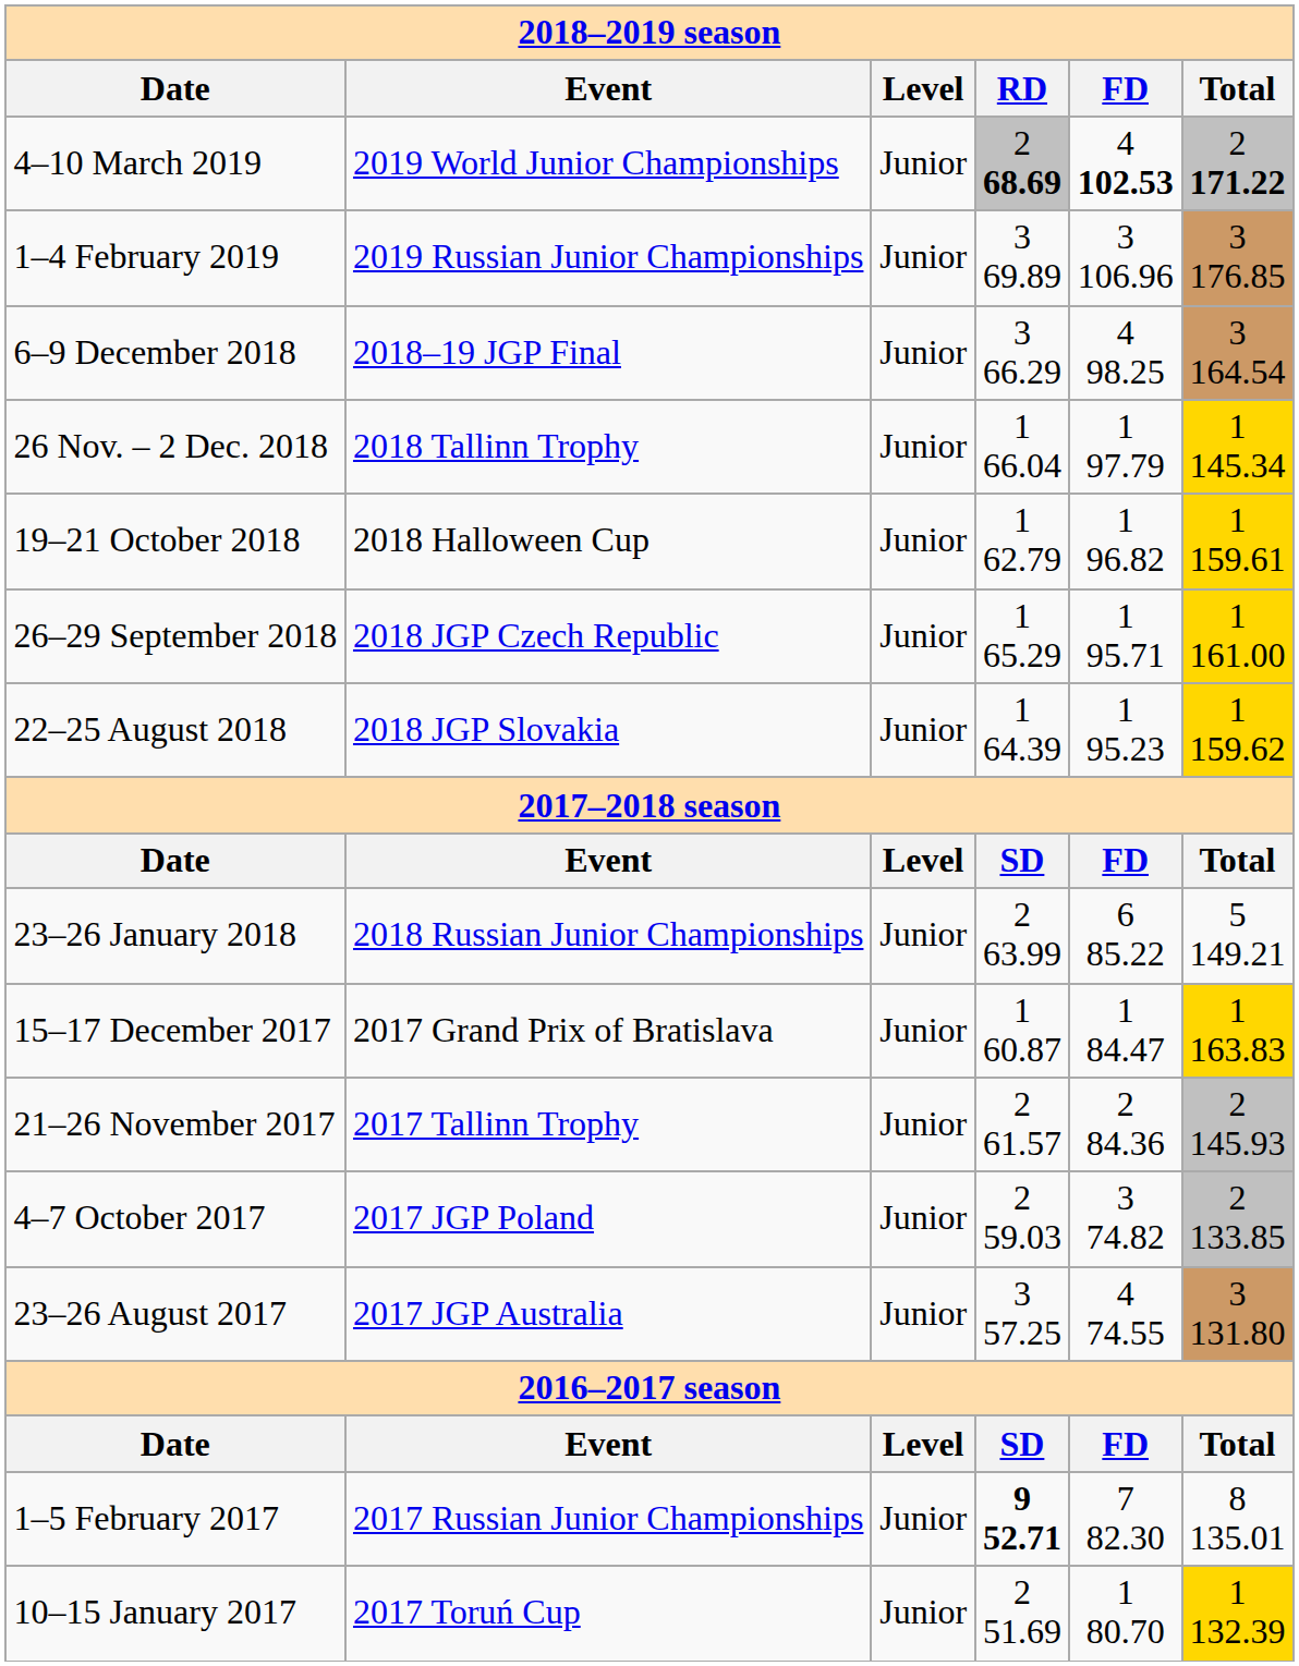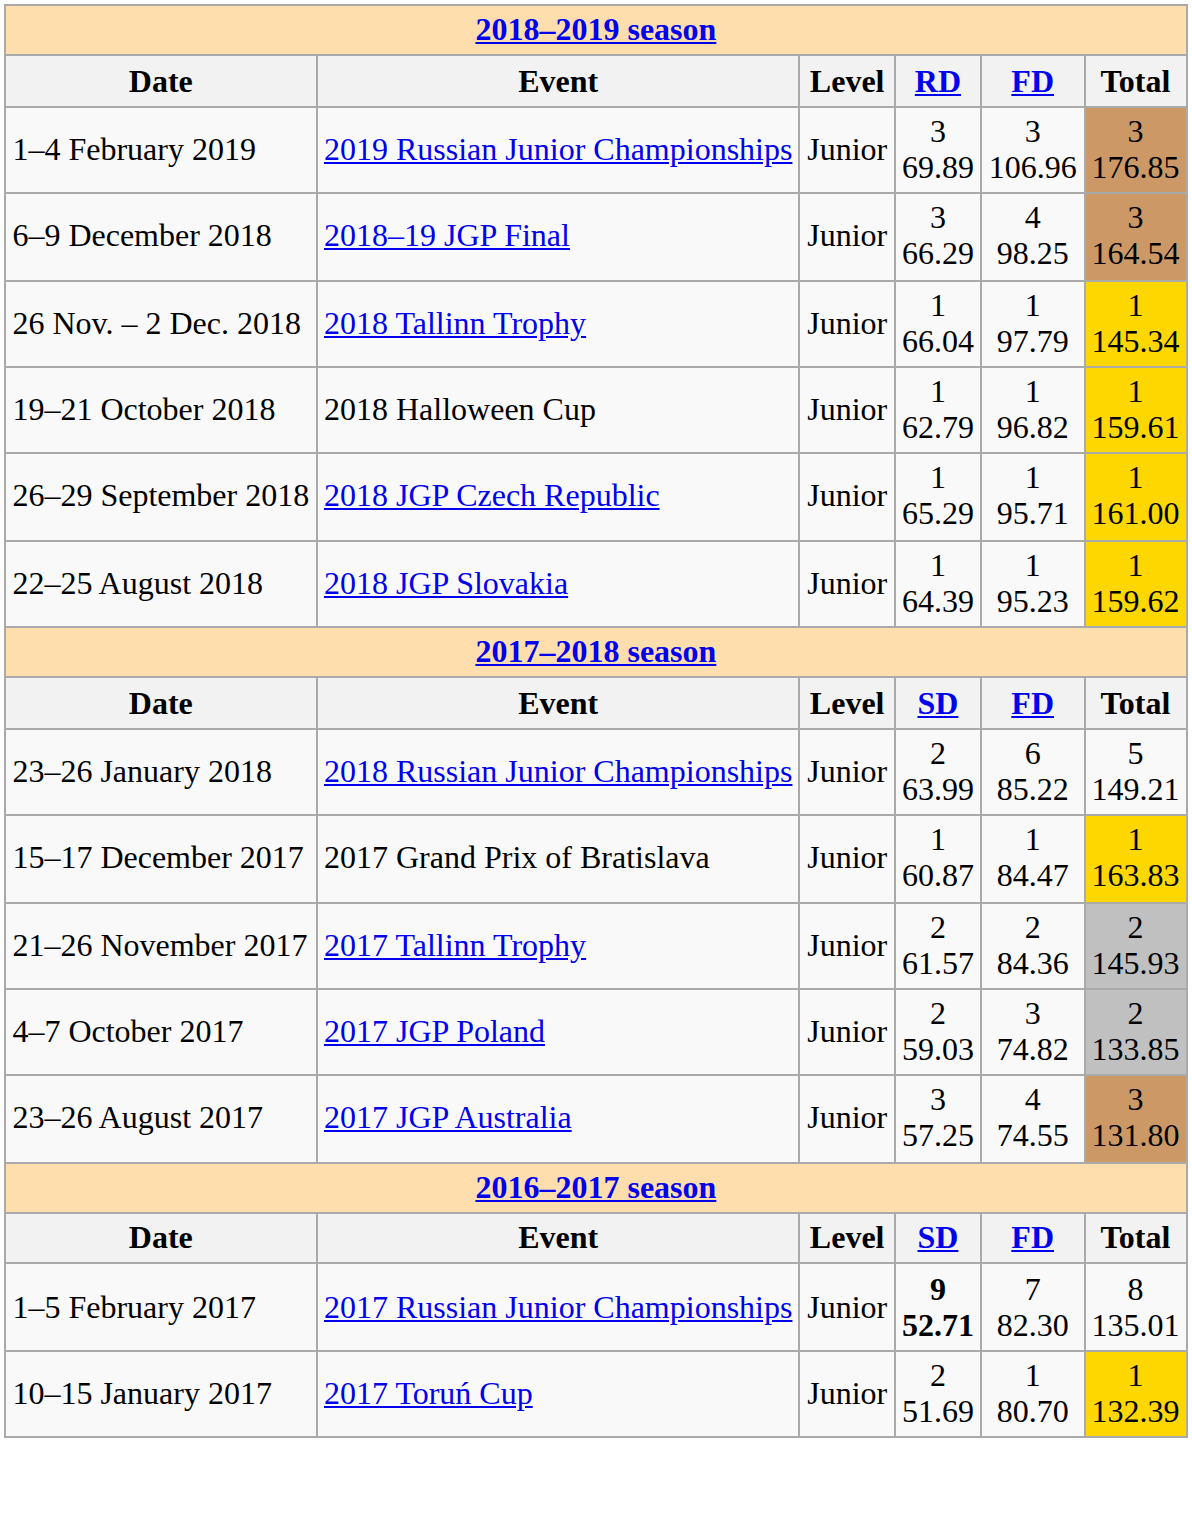- row: 4–10 March 2019 | 2019 World Junior Championships | Junior | 2 68.69 | 4 102.53 | 2 171.22
